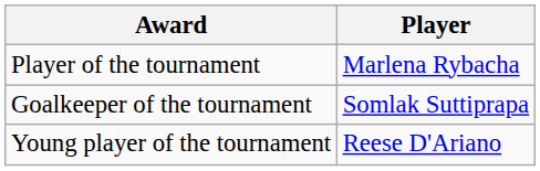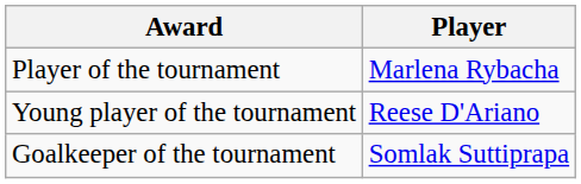rows swapped: Goalkeeper of the tournament <-> Young player of the tournament
